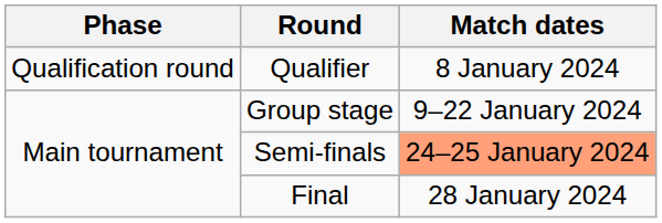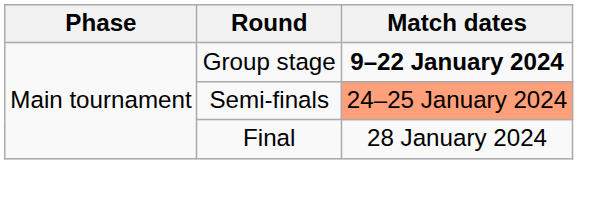- row: Qualification round | Qualifier | 8 January 2024
Group stage | Match dates: normal -> bold
